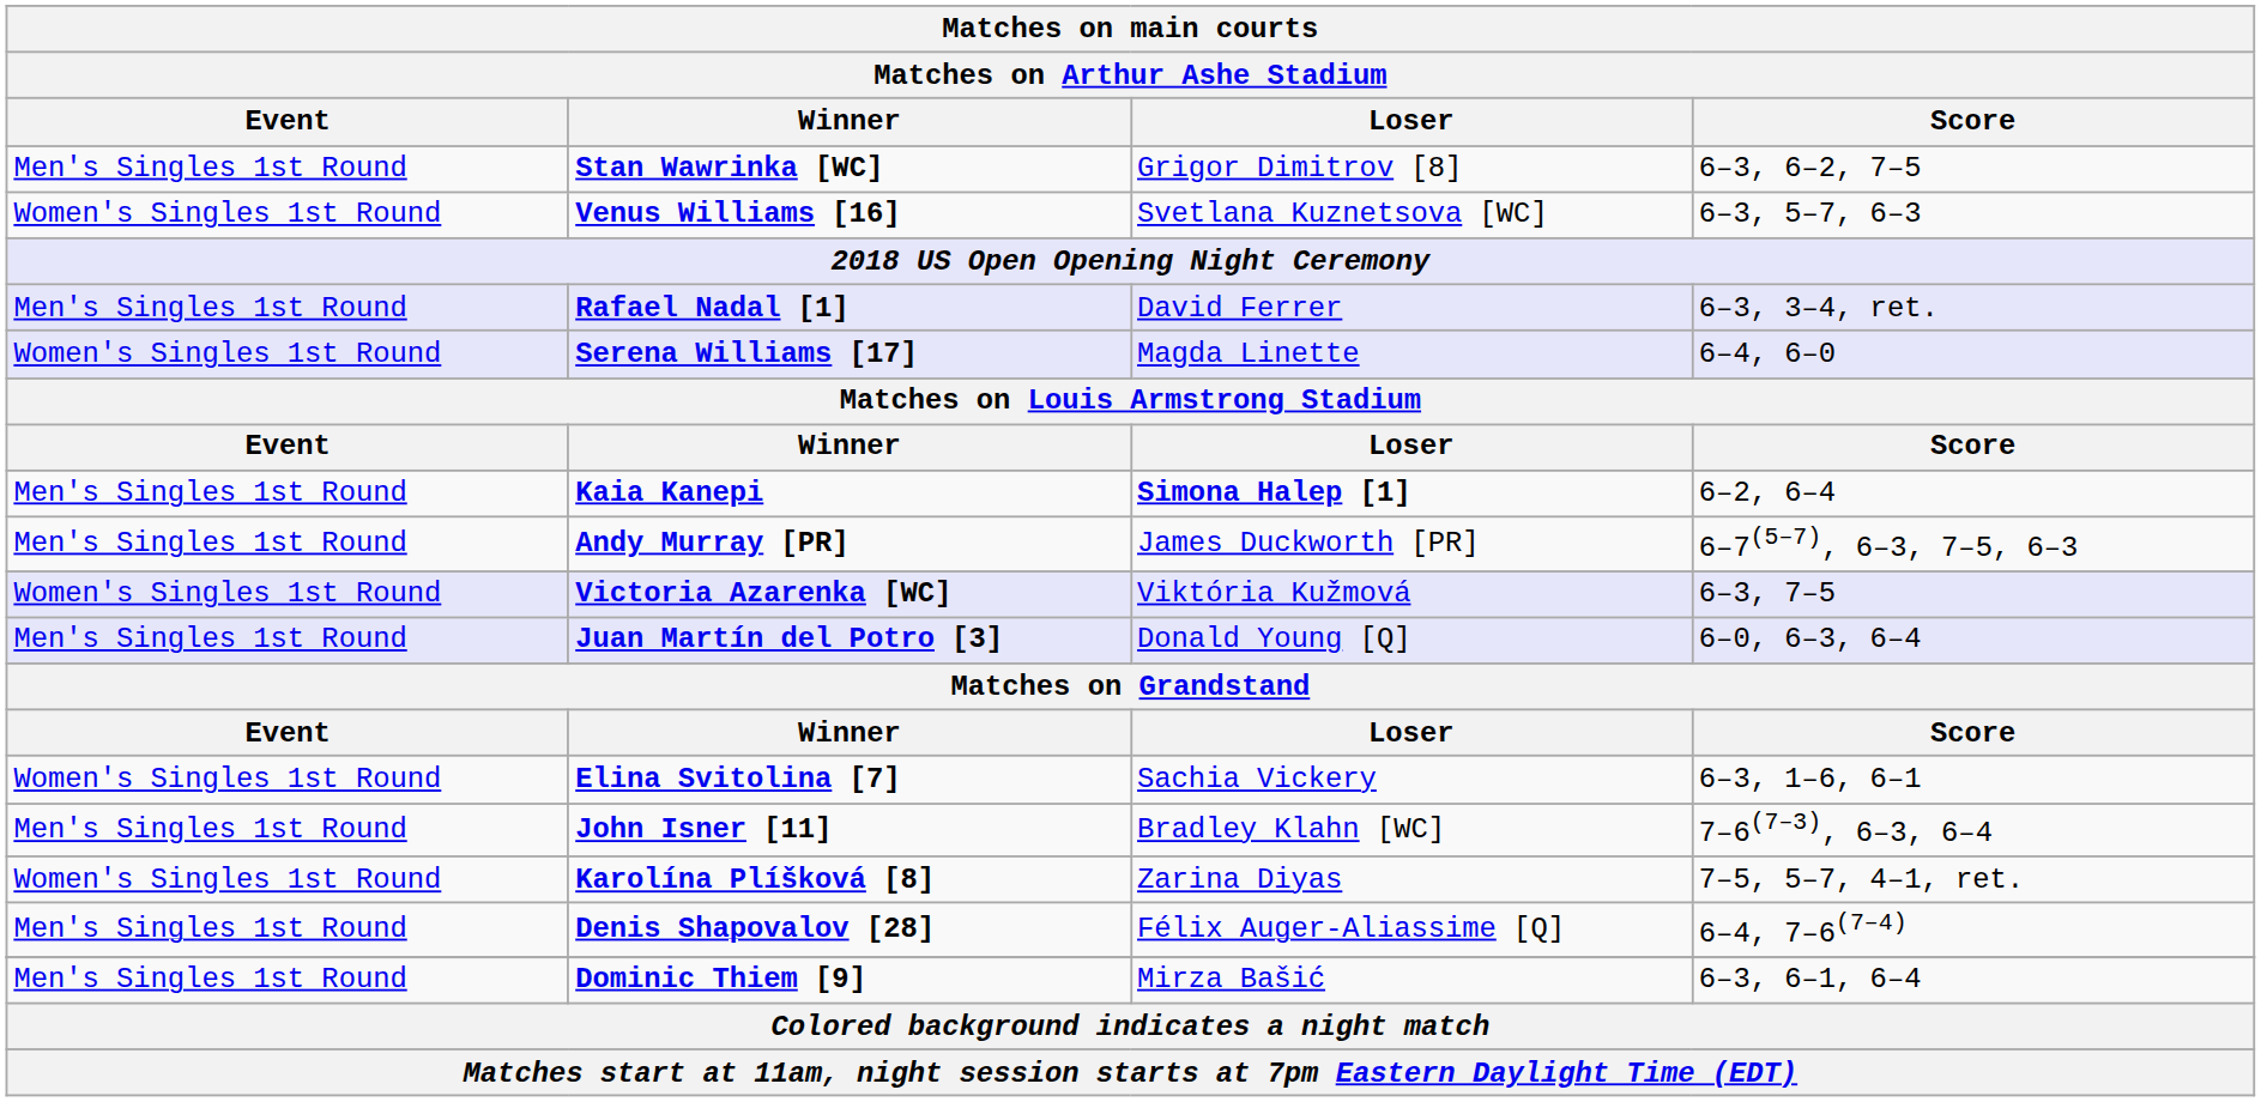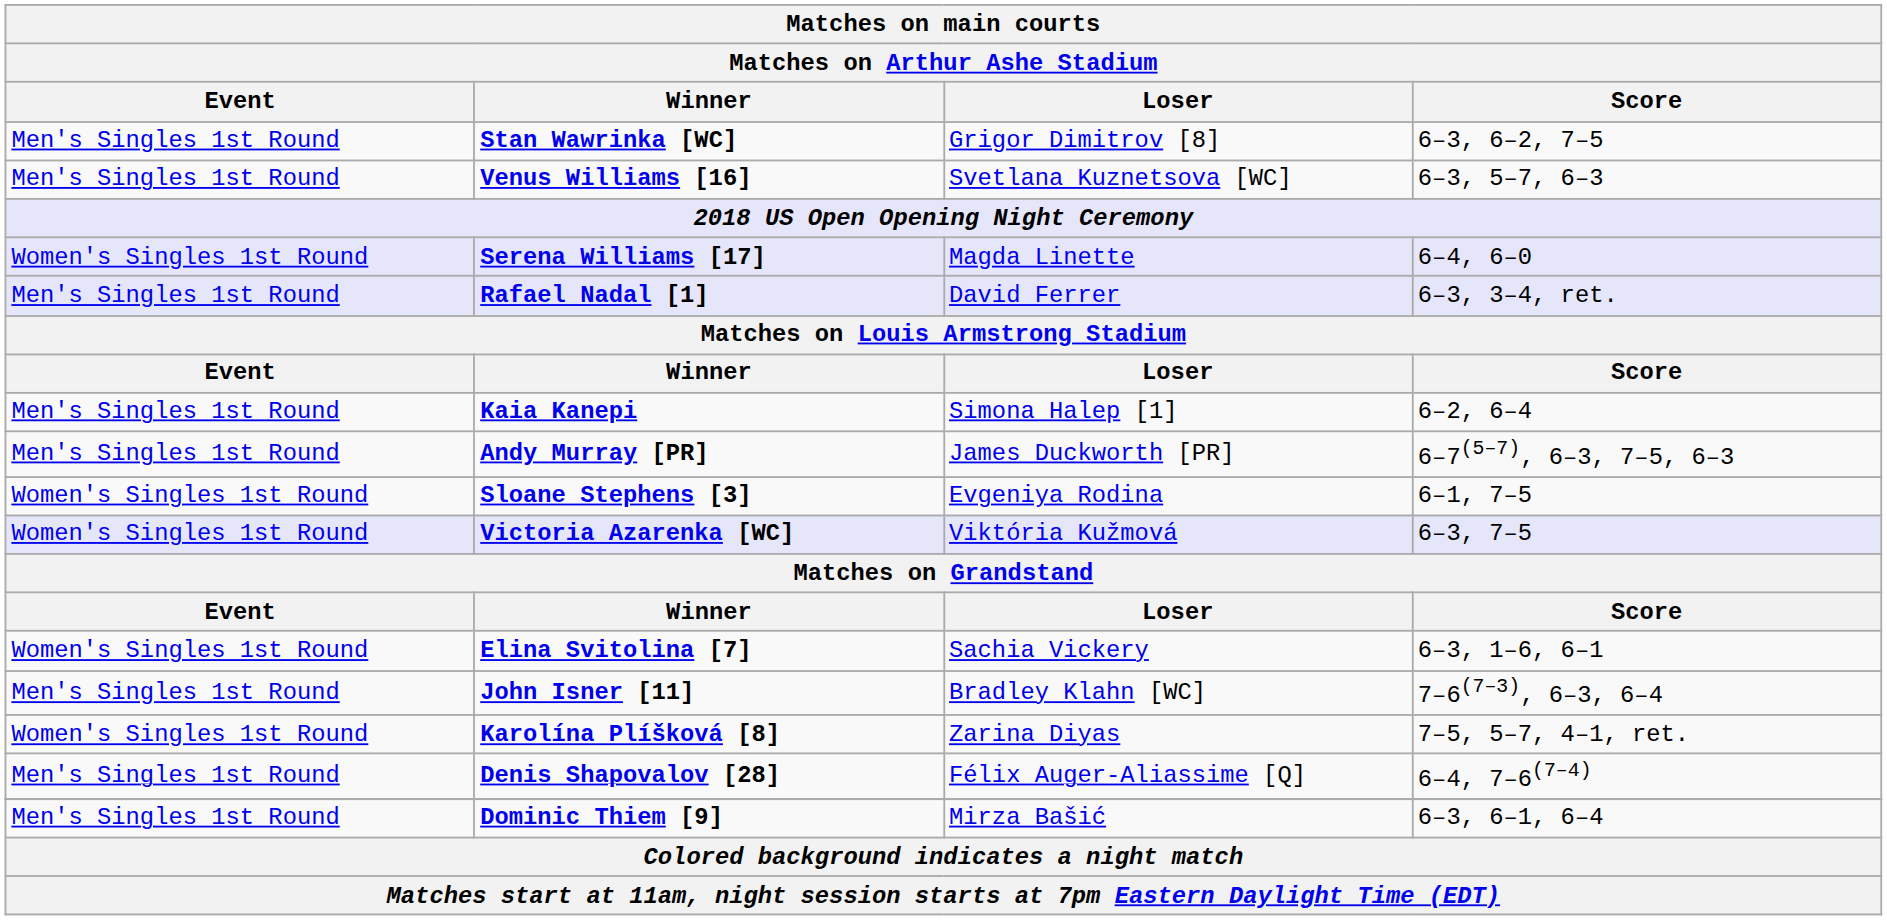Venus Williams [16] | Event: Women's Singles 1st Round -> Men's Singles 1st Round
rows swapped: Serena Williams [17] <-> Rafael Nadal [1]
Kaia Kanepi | Loser: bold -> normal
+ row: Women's Singles 1st Round | Sloane Stephens [3] | Evgeniya Rodina | 6–1, 7–5
- row: Men's Singles 1st Round | Juan Martín del Potro [3] | Donald Young [Q] | 6–0, 6–3, 6–4
